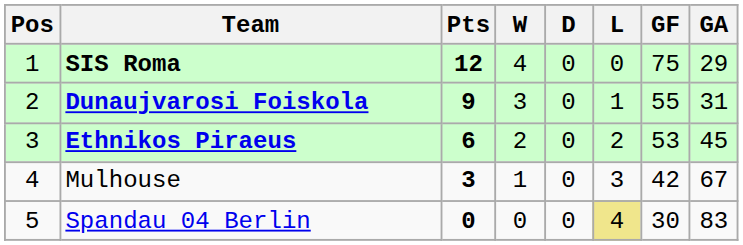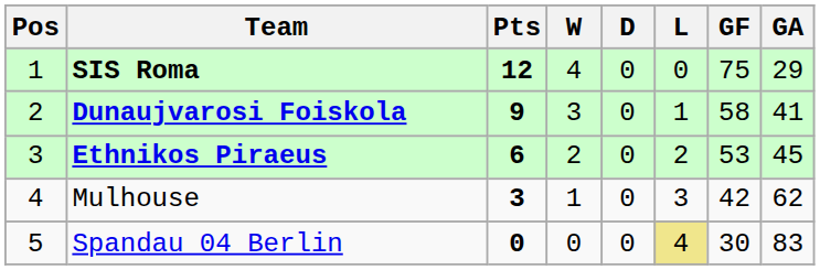Dunaujvarosi Foiskola | GF: 55 -> 58
Dunaujvarosi Foiskola | GA: 31 -> 41
Mulhouse | GA: 67 -> 62
